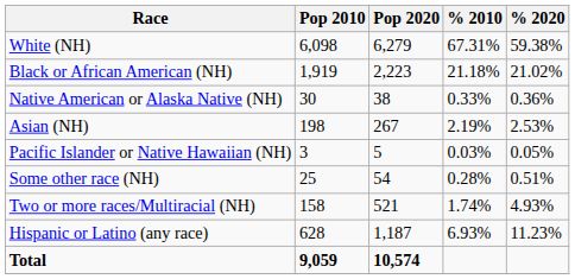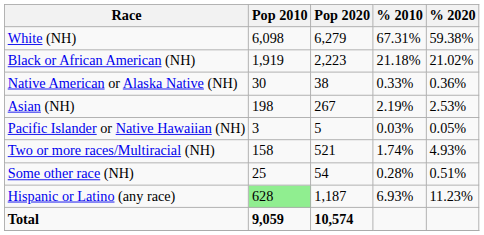rows swapped: Some other race (NH) <-> Two or more races/Multiracial (NH)
Hispanic or Latino (any race) | Pop 2010: no background -> lightgreen background
